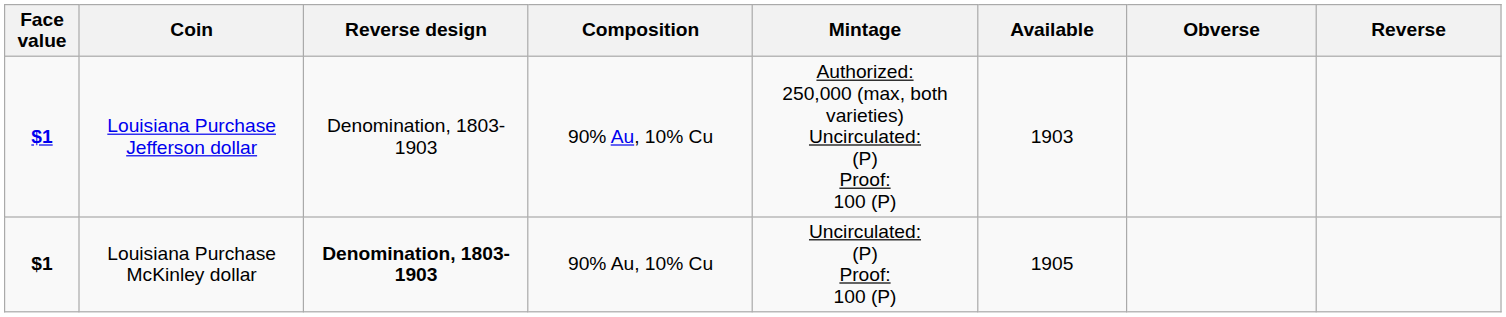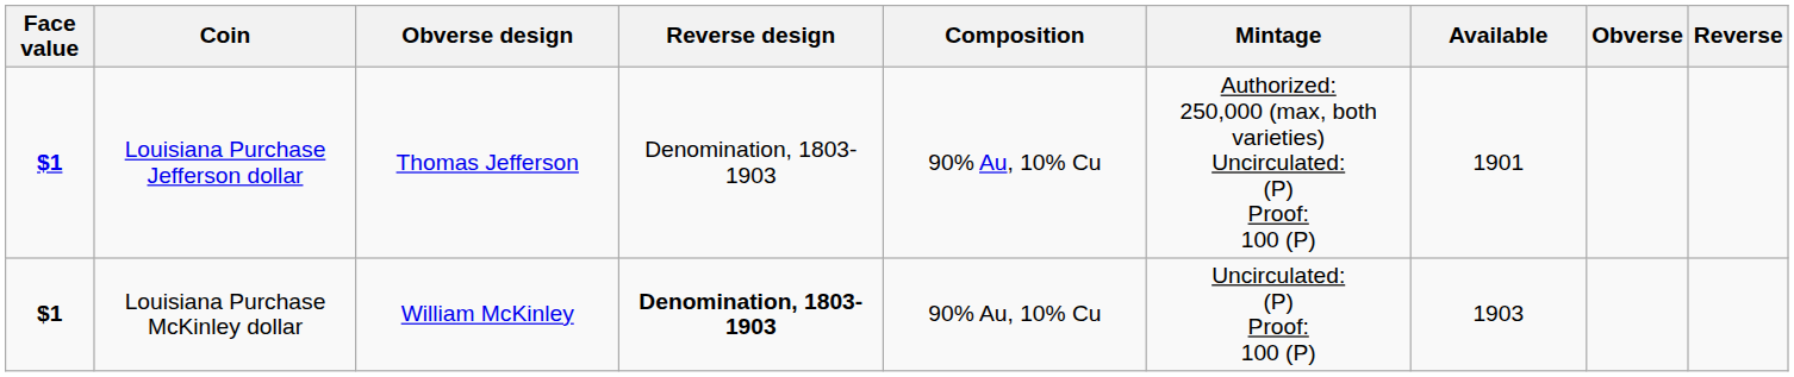+ column: Obverse design | Thomas Jefferson | William McKinley
Louisiana Purchase Jefferson dollar | Available: 1903 -> 1901
Louisiana Purchase McKinley dollar | Available: 1905 -> 1903
